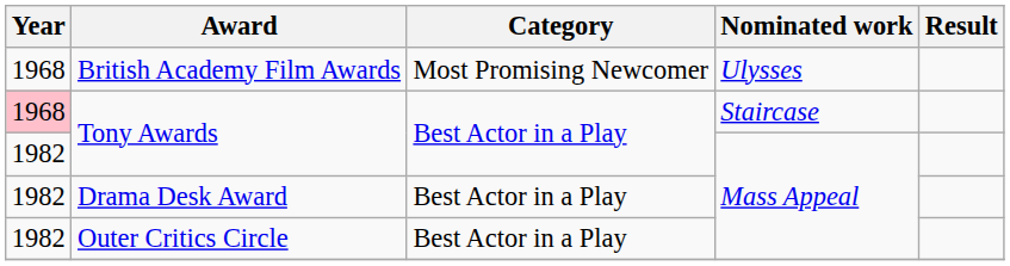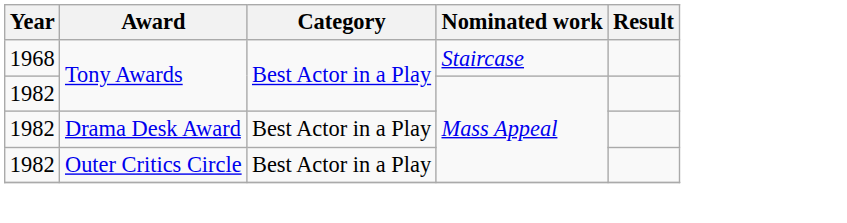- row: 1968 | British Academy Film Awards | Most Promising Newcomer | Ulysses
Tony Awards / Staircase | Year: pink background -> no background
